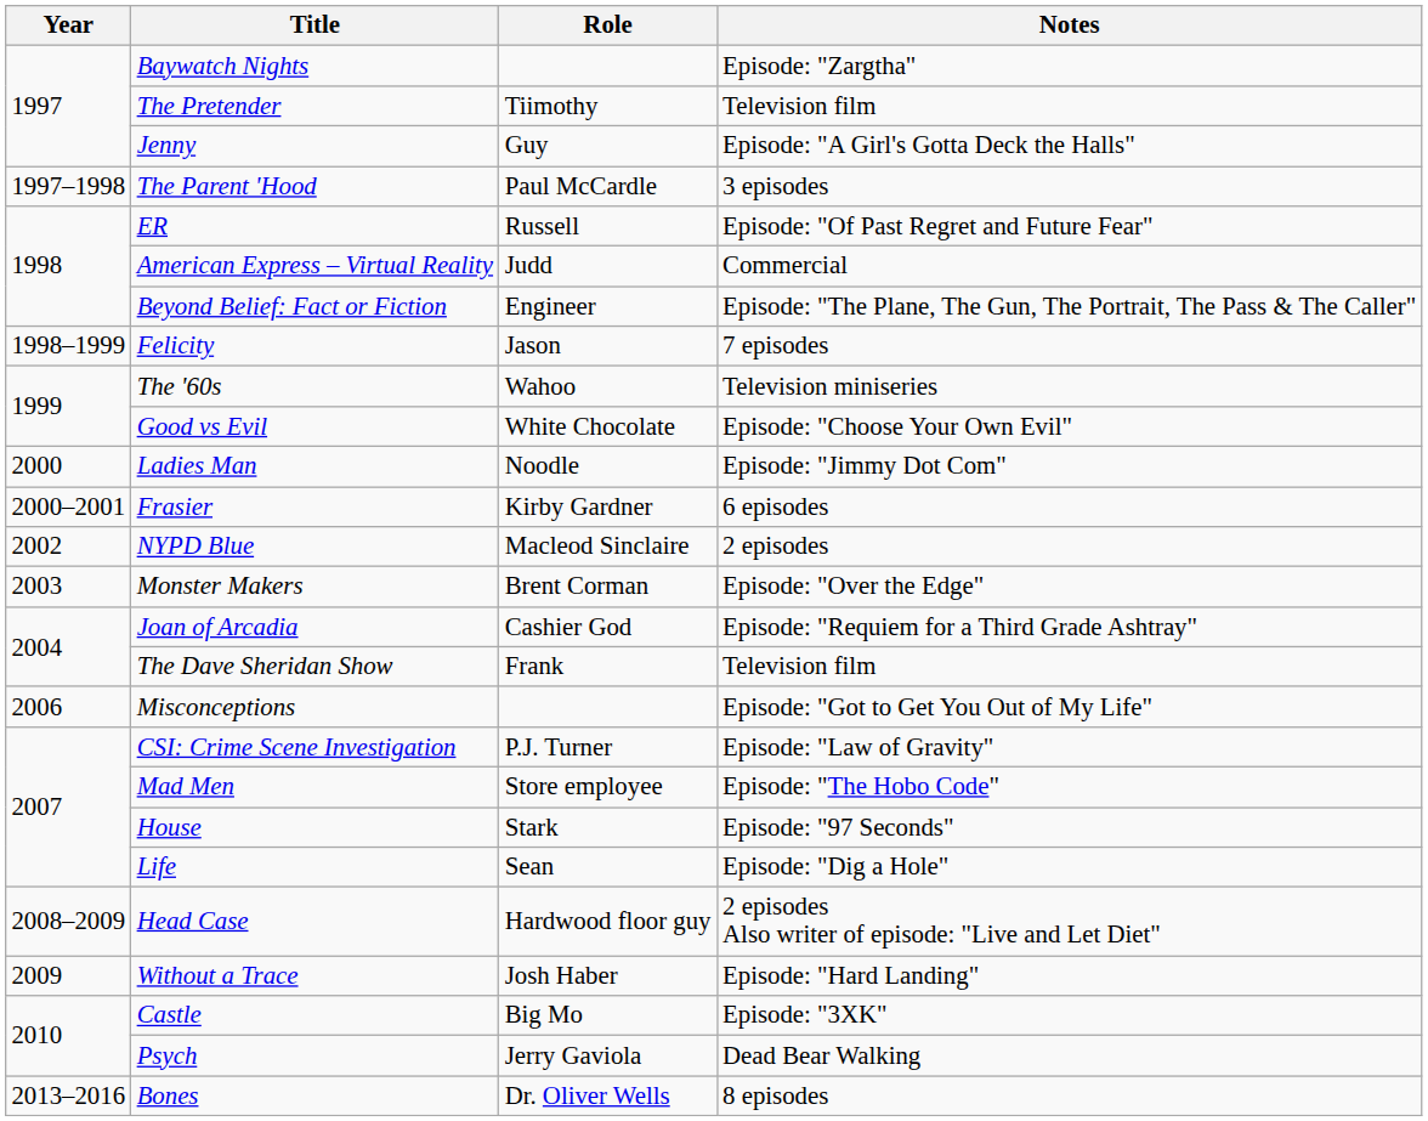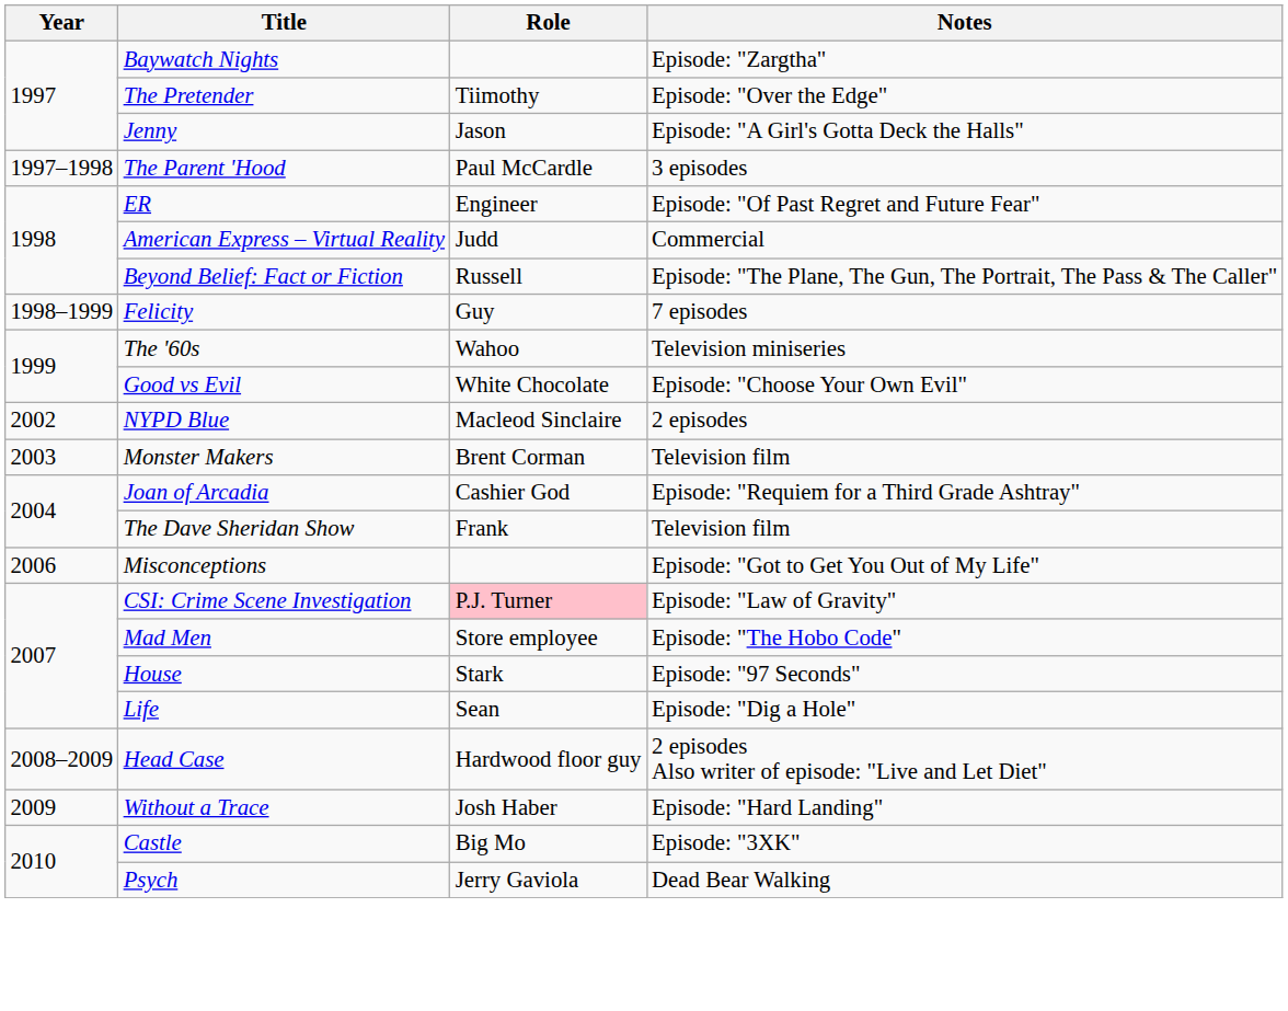The Pretender | Notes: Television film -> Episode: "Over the Edge"
Jenny | Role: Guy -> Jason
ER | Role: Russell -> Engineer
Beyond Belief: Fact or Fiction | Role: Engineer -> Russell
Felicity | Role: Jason -> Guy
- row: 2000 | Ladies Man | Noodle | Episode: "Jimmy Dot Com"
- row: 2000–2001 | Frasier | Kirby Gardner | 6 episodes
Monster Makers | Notes: Episode: "Over the Edge" -> Television film
CSI: Crime Scene Investigation | Role: no background -> pink background
- row: 2013–2016 | Bones | Dr. Oliver Wells | 8 episodes
